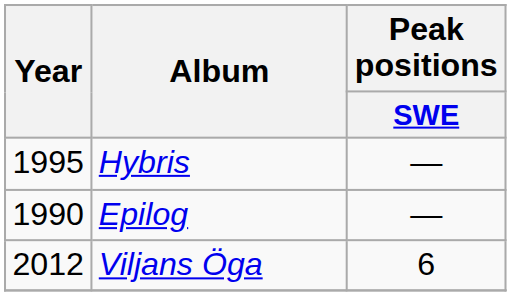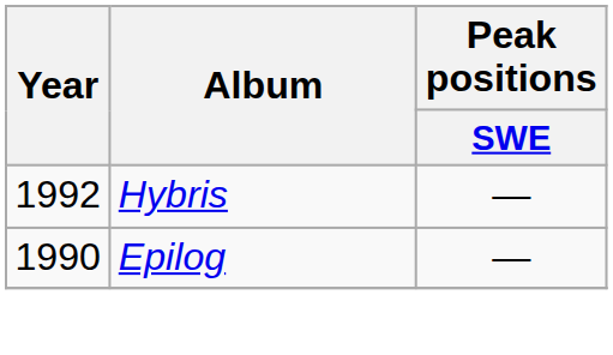Hybris | Year: 1995 -> 1992
- row: 2012 | Viljans Öga | 6
